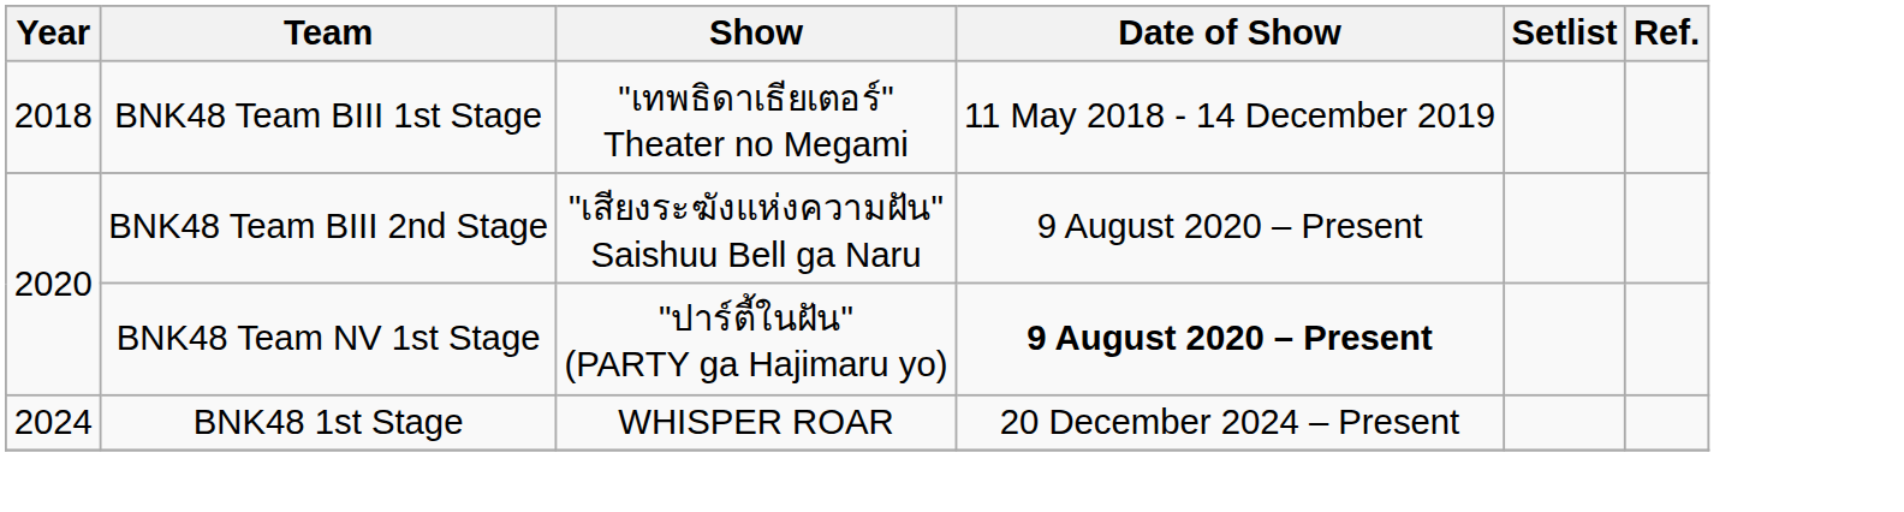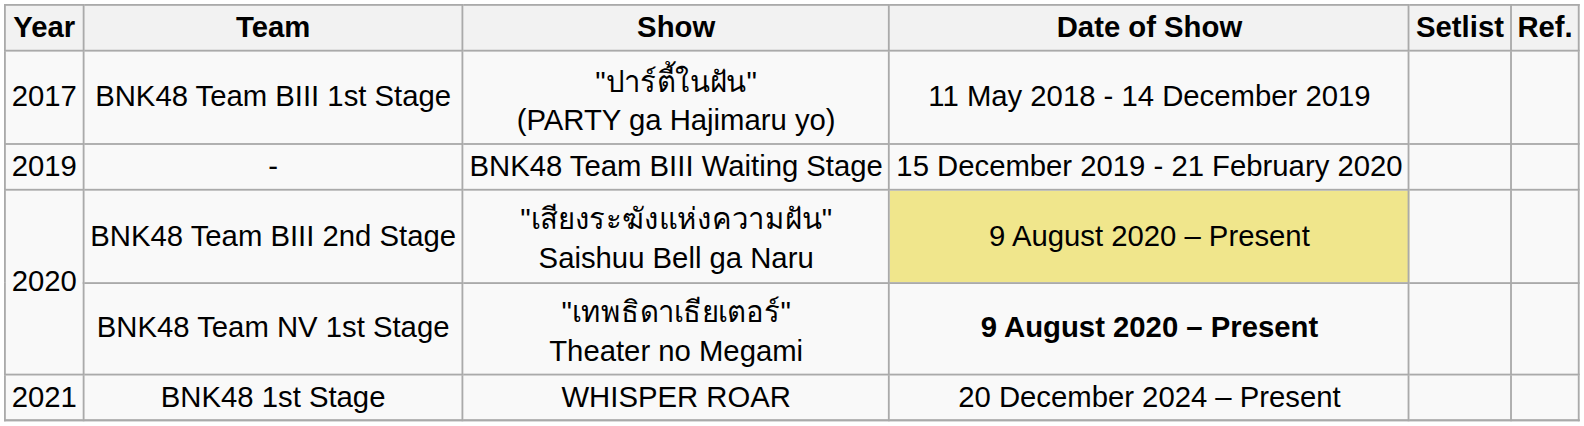BNK48 Team BIII 1st Stage | Year: 2018 -> 2017
BNK48 Team BIII 1st Stage | Show: "เทพธิดาเธียเตอร์" Theater no Megami -> "ปาร์ตี้ในฝัน" (PARTY ga Hajimaru yo)
+ row: 2019 | - | BNK48 Team BIII Waiting Stage | 15 December 2019 - 21 February 2020
BNK48 Team BIII 2nd Stage | Date of Show: no background -> khaki background
BNK48 Team NV 1st Stage | Show: "ปาร์ตี้ในฝัน" (PARTY ga Hajimaru yo) -> "เทพธิดาเธียเตอร์" Theater no Megami
BNK48 1st Stage | Year: 2024 -> 2021
